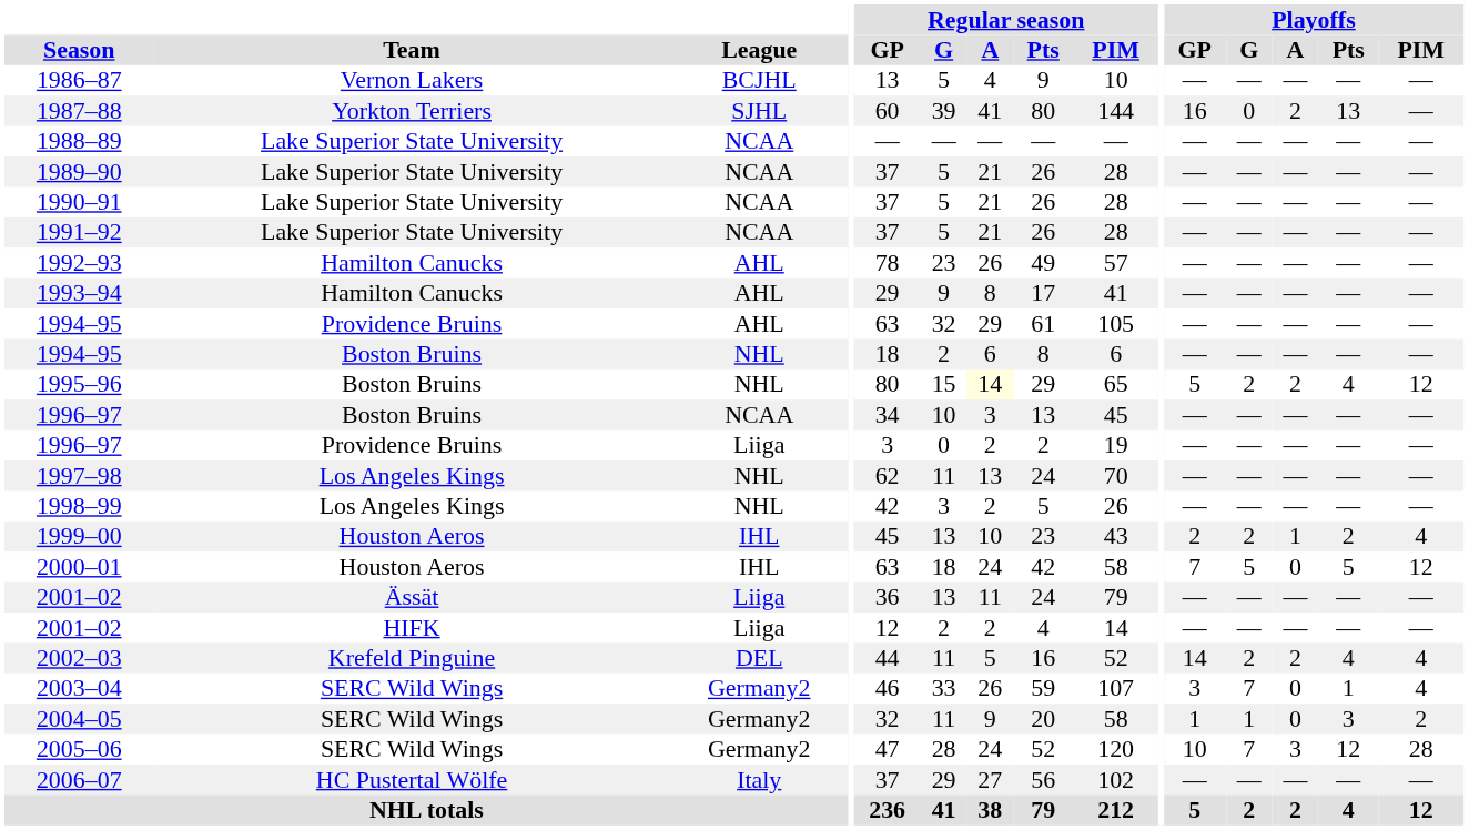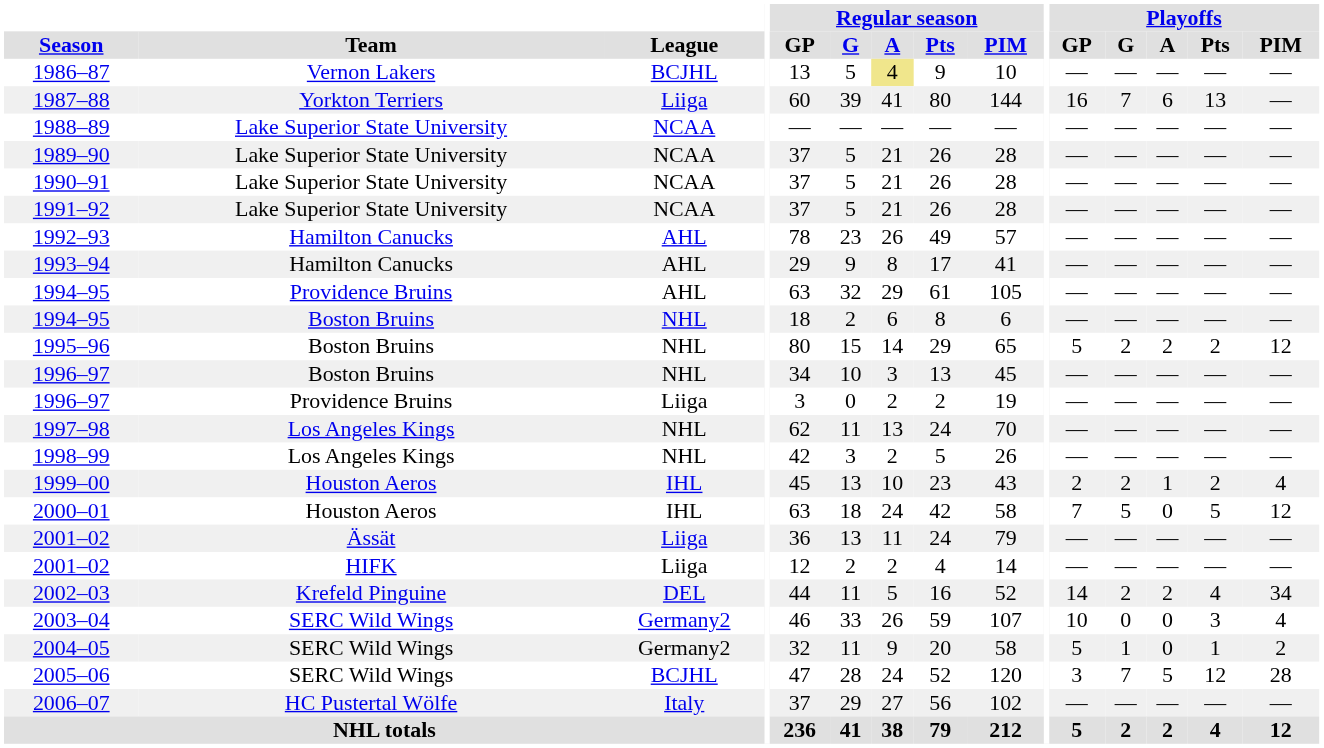1986–87 | Regular season / A: no background -> khaki background
1987–88 | League: SJHL -> Liiga
1987–88 | Playoffs / G: 0 -> 7
1987–88 | Playoffs / A: 2 -> 6
1995–96 | Regular season / A: lightyellow background -> no background
1995–96 | Playoffs / Pts: 4 -> 2
1996–97 / Boston Bruins | League: NCAA -> NHL
2002–03 | Playoffs / PIM: 4 -> 34
2003–04 | Playoffs / GP: 3 -> 10
2003–04 | Playoffs / G: 7 -> 0
2003–04 | Playoffs / Pts: 1 -> 3
2004–05 | Playoffs / GP: 1 -> 5
2004–05 | Playoffs / Pts: 3 -> 1
2005–06 | League: Germany2 -> BCJHL
2005–06 | Playoffs / GP: 10 -> 3
2005–06 | Playoffs / A: 3 -> 5
